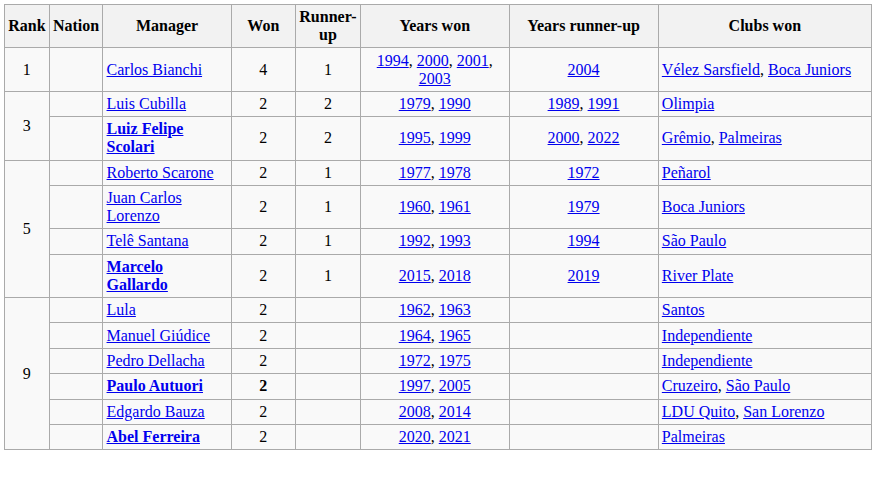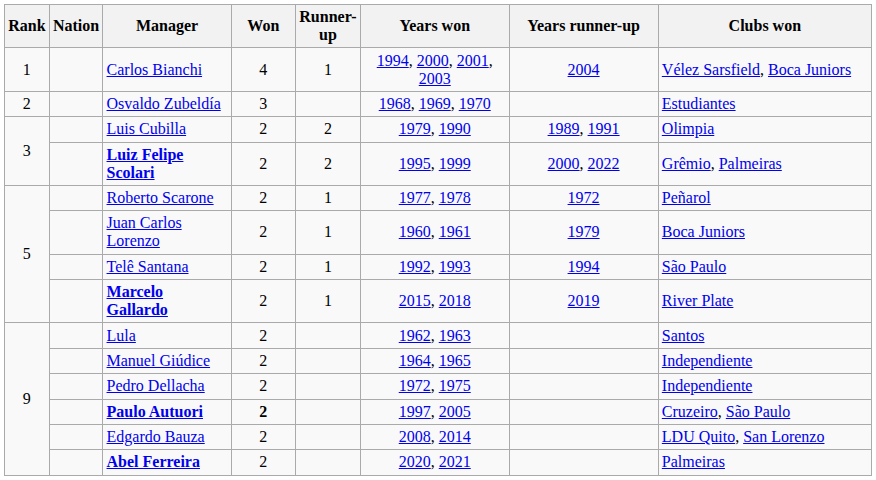+ row: 2 | Osvaldo Zubeldía | 3 | 1968, 1969, 1970 | Estudiantes
